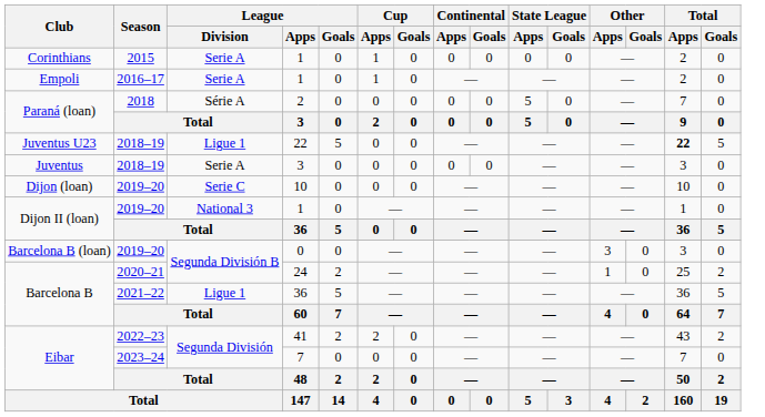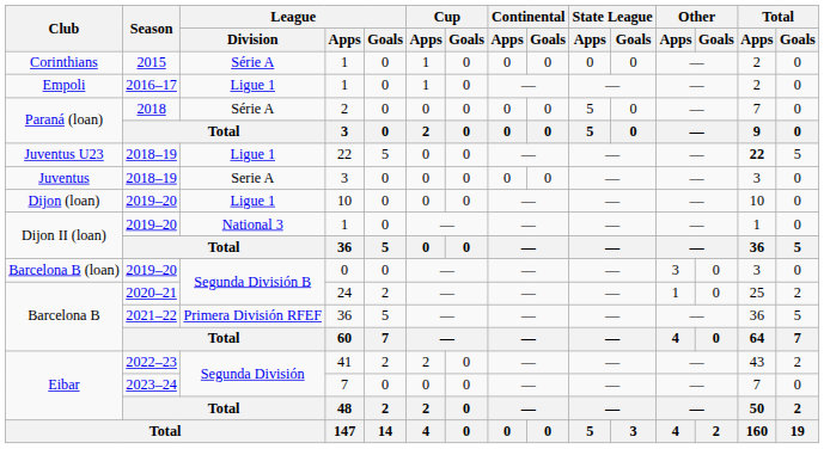Corinthians | League / Division: Serie A -> Série A
Empoli | League / Division: Serie A -> Ligue 1
Dijon (loan) | League / Division: Serie C -> Ligue 1
Barcelona B / 36 | League / Division: Ligue 1 -> Primera División RFEF
